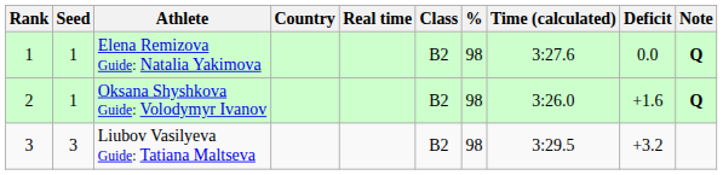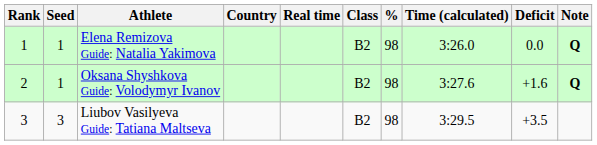Elena Remizova Guide: Natalia Yakimova | Time (calculated): 3:27.6 -> 3:26.0
Oksana Shyshkova Guide: Volodymyr Ivanov | Time (calculated): 3:26.0 -> 3:27.6
Liubov Vasilyeva Guide: Tatiana Maltseva | Deficit: +3.2 -> +3.5
